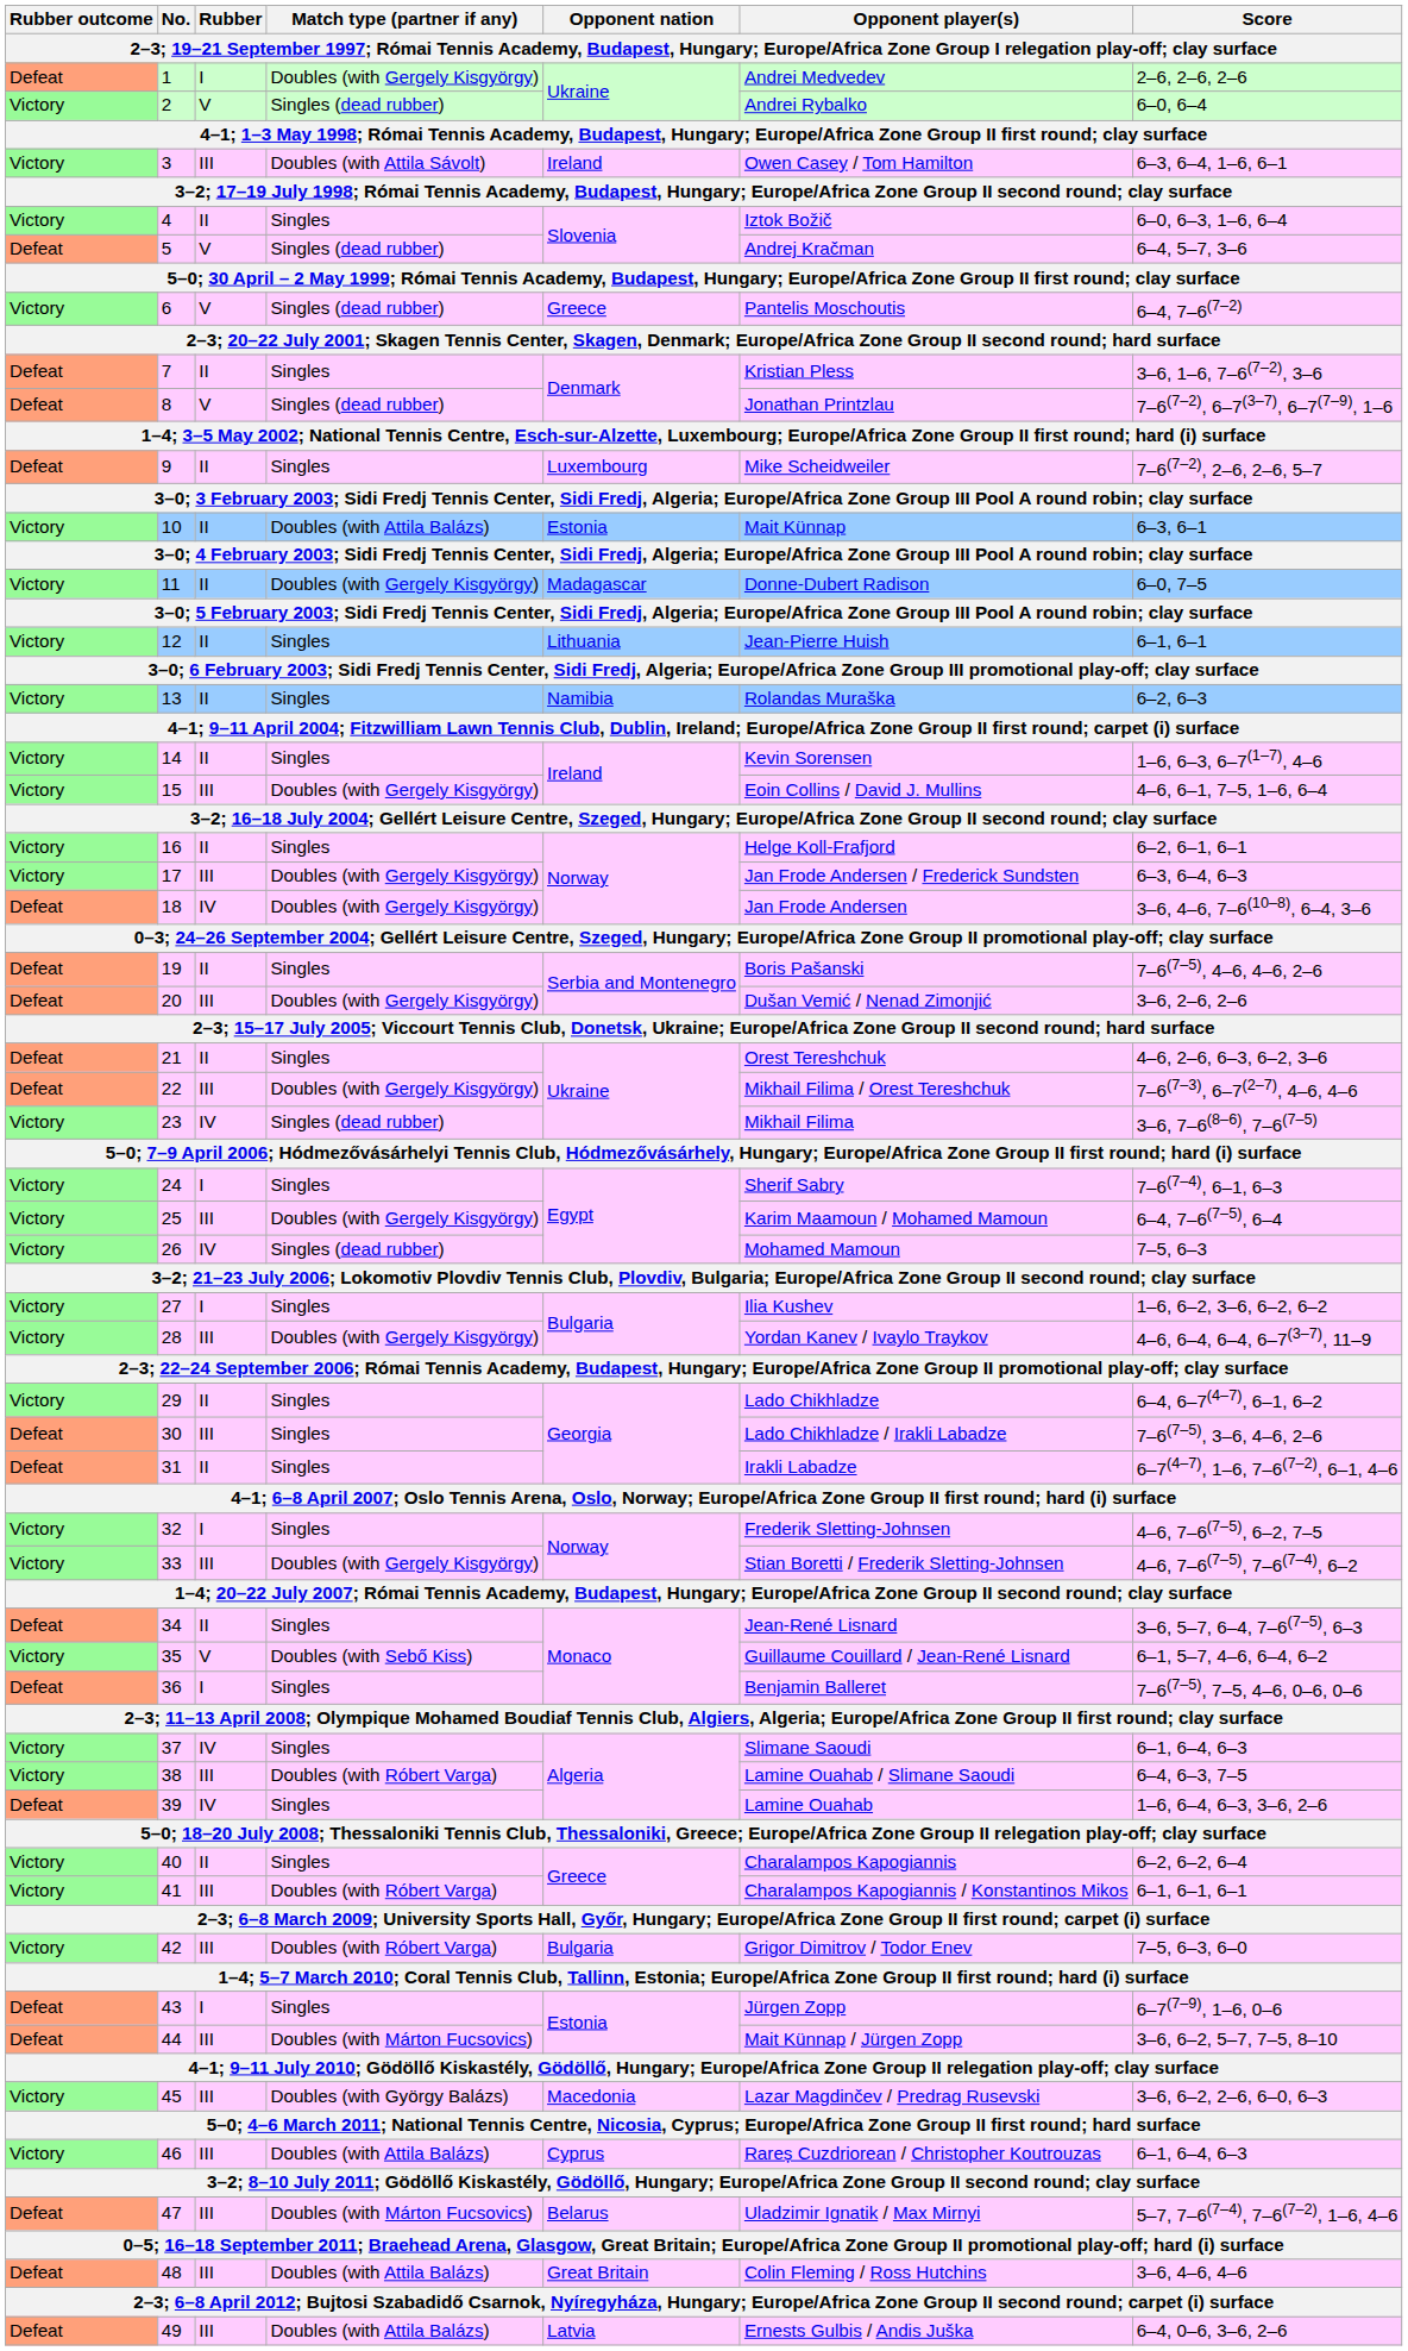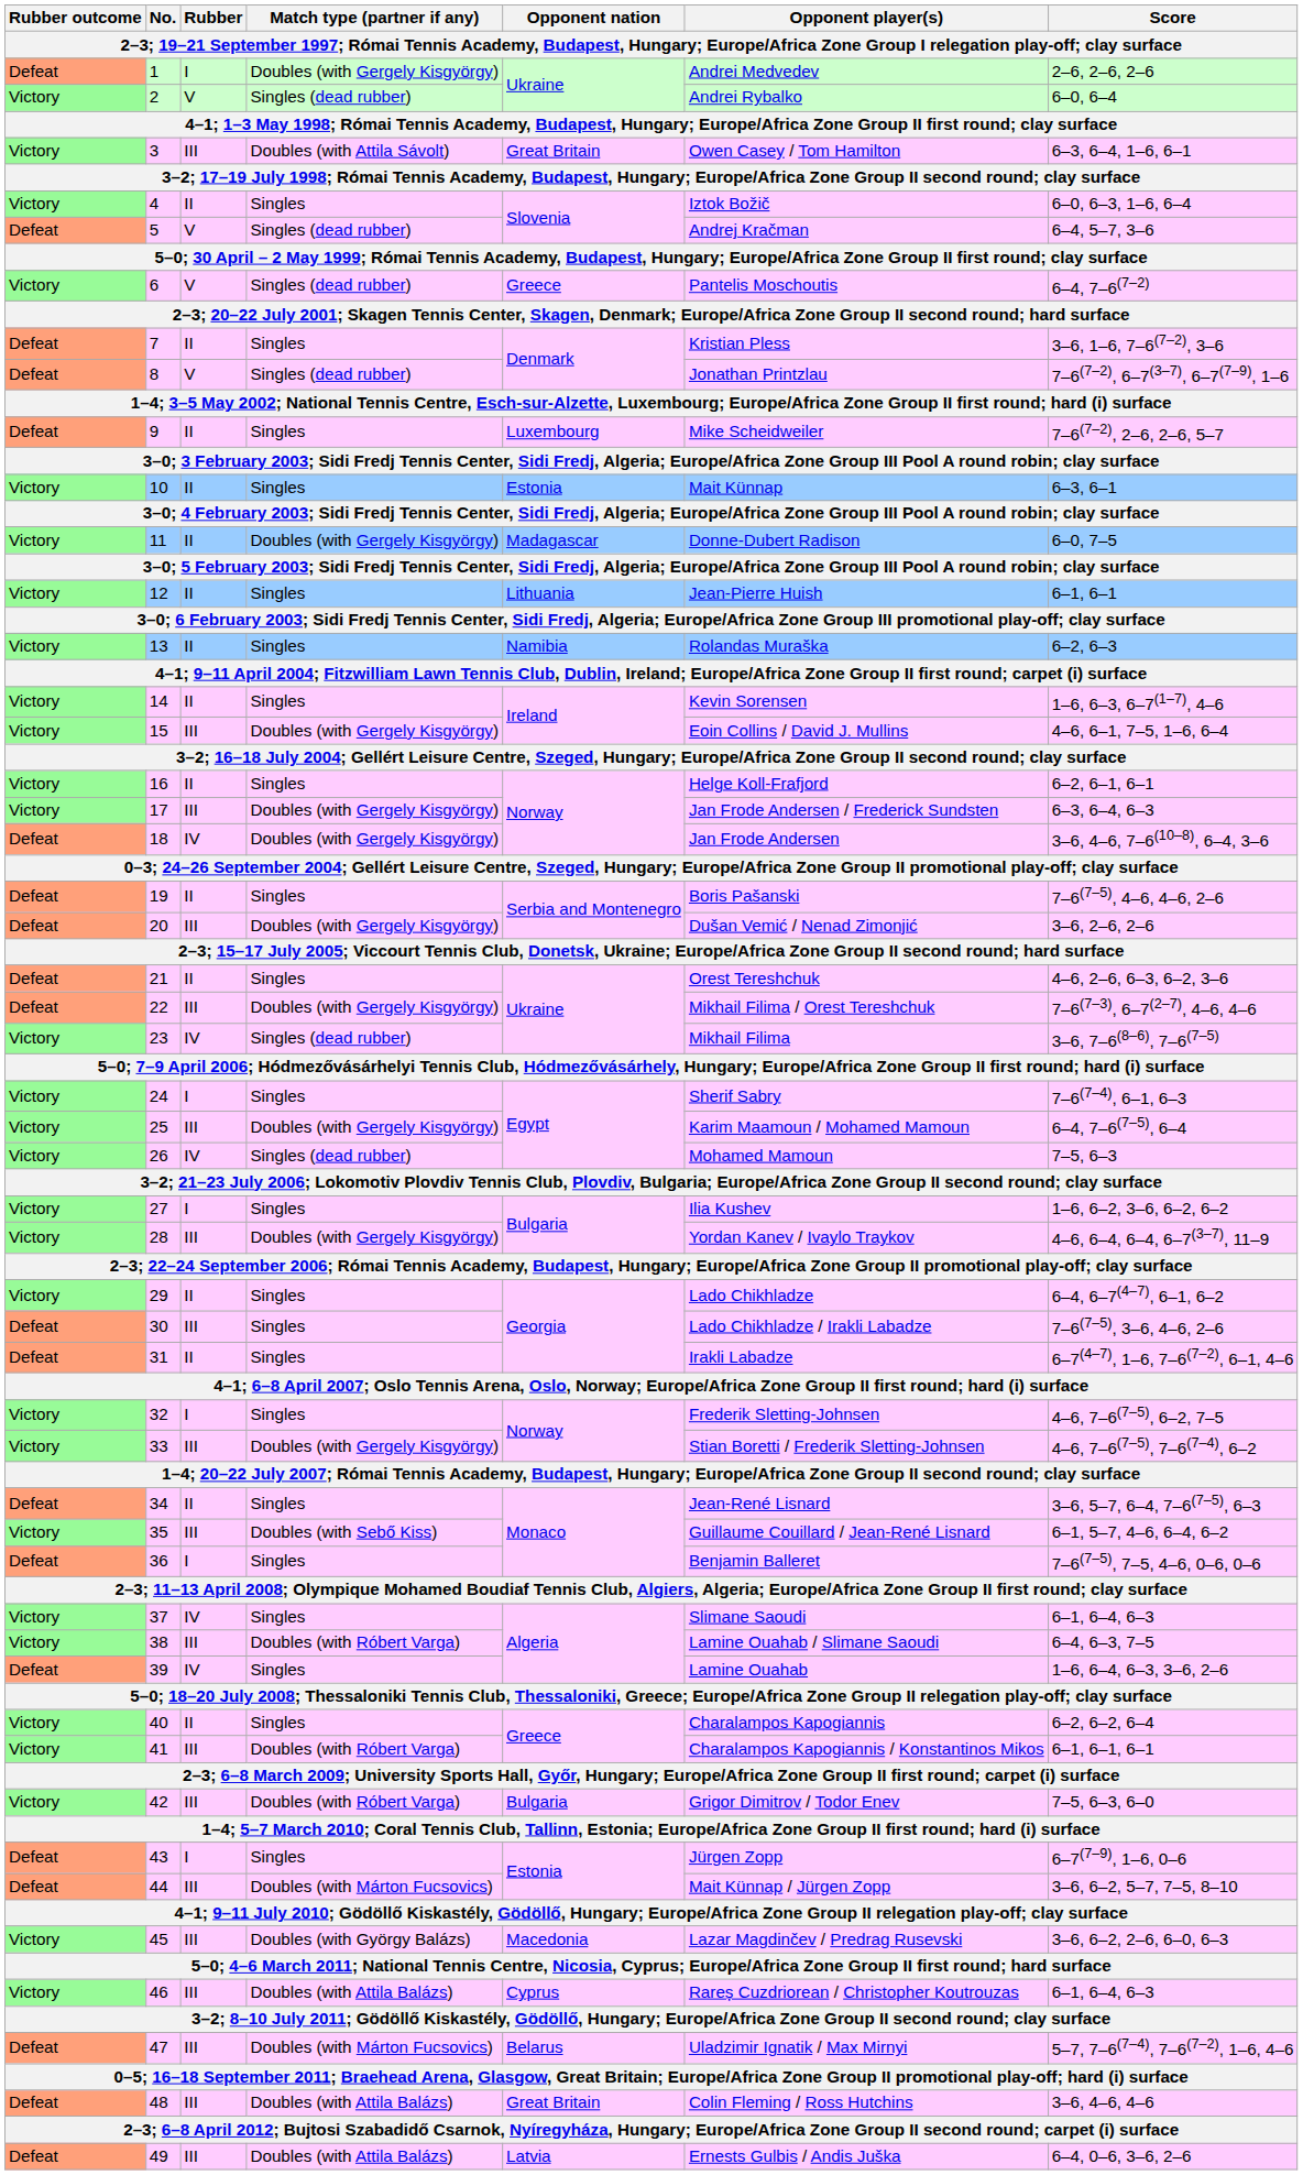3 | Opponent nation: Ireland -> Great Britain
10 | Match type (partner if any): Doubles (with Attila Balázs) -> Singles
35 | Rubber: V -> III
